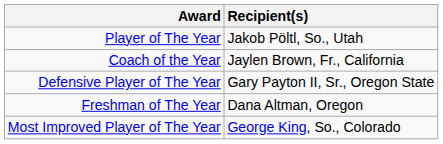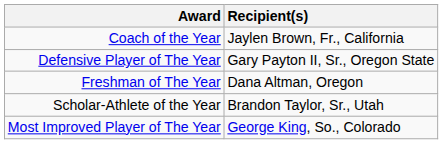- row: Player of The Year | Jakob Pöltl, So., Utah
+ row: Scholar-Athlete of the Year | Brandon Taylor, Sr., Utah
